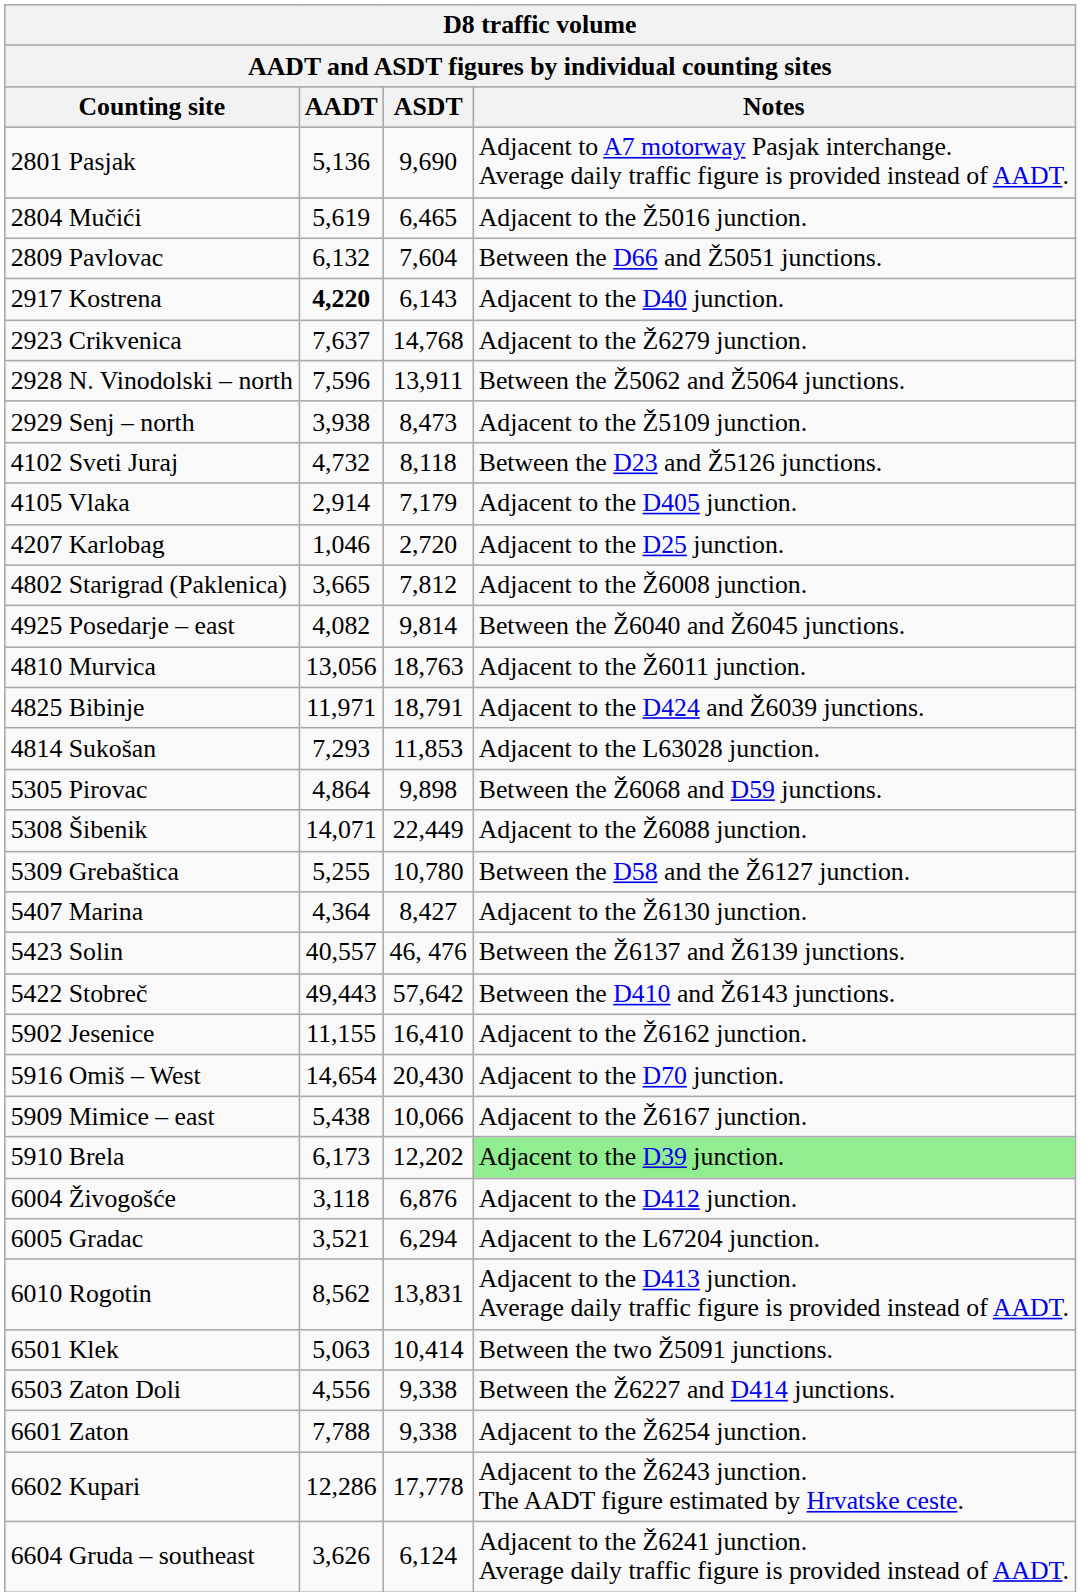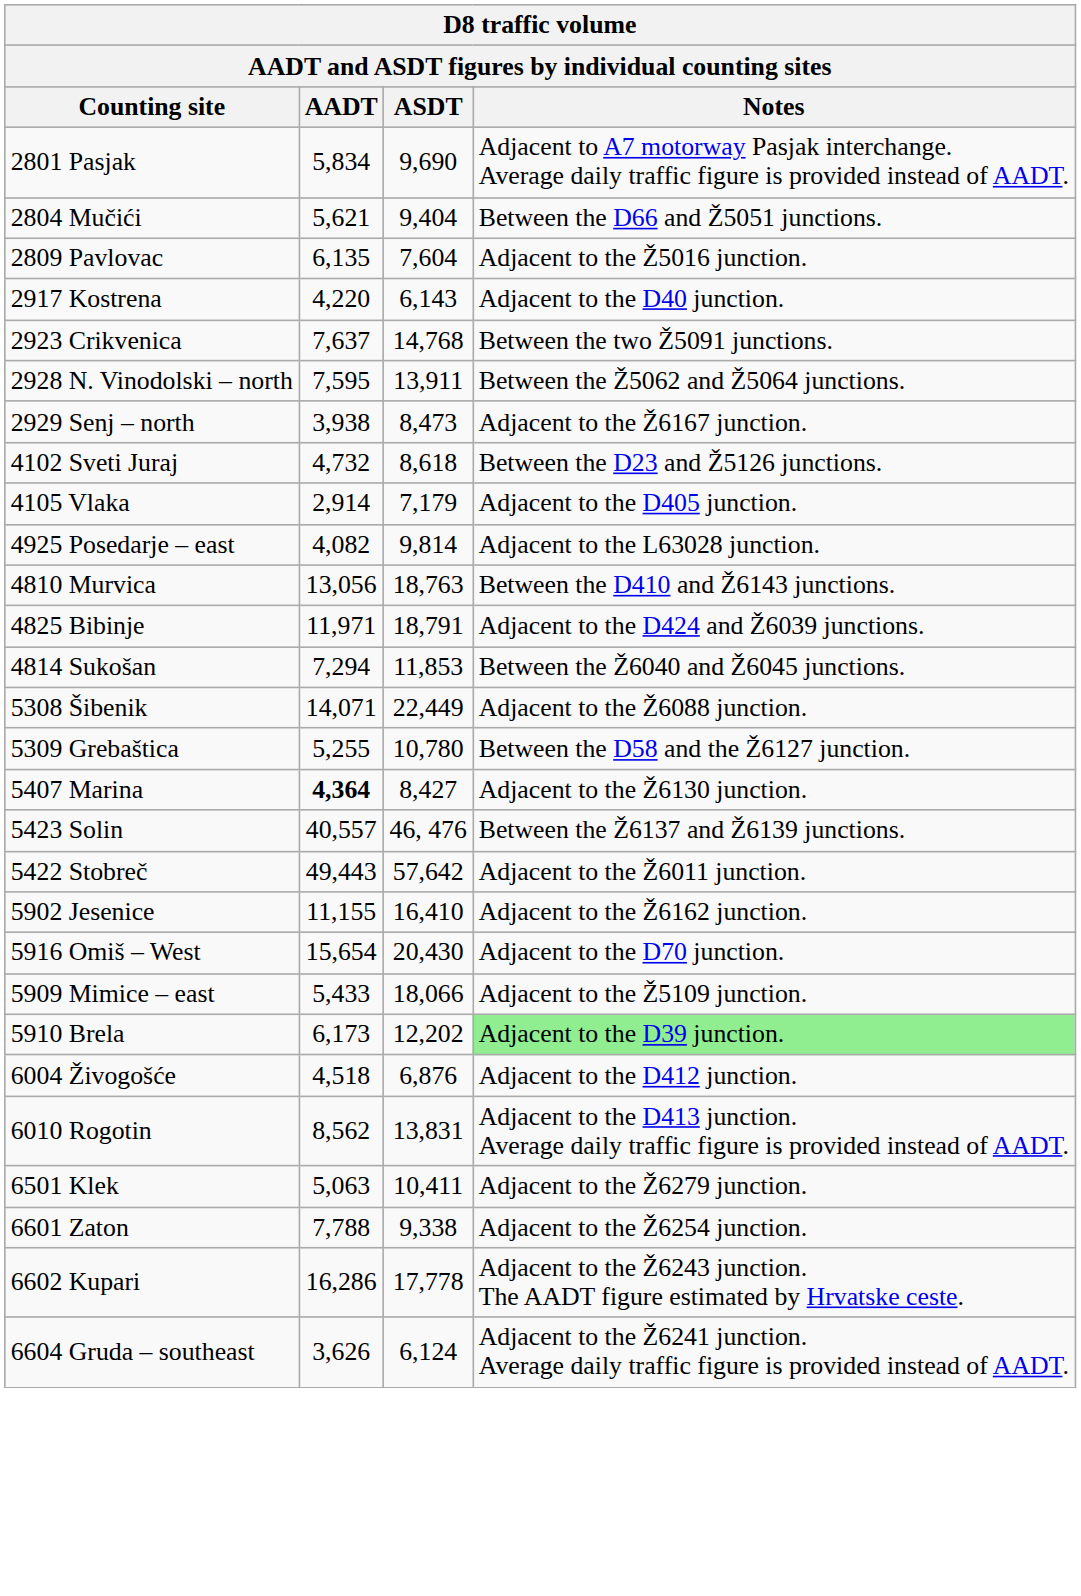2801 Pasjak | AADT: 5,136 -> 5,834
2804 Mučići | AADT: 5,619 -> 5,621
2804 Mučići | ASDT: 6,465 -> 9,404
2804 Mučići | Notes: Adjacent to the Ž5016 junction. -> Between the D66 and Ž5051 junctions.
2809 Pavlovac | AADT: 6,132 -> 6,135
2809 Pavlovac | Notes: Between the D66 and Ž5051 junctions. -> Adjacent to the Ž5016 junction.
2917 Kostrena | AADT: bold -> normal
2923 Crikvenica | Notes: Adjacent to the Ž6279 junction. -> Between the two Ž5091 junctions.
2928 N. Vinodolski – north | AADT: 7,596 -> 7,595
2929 Senj – north | Notes: Adjacent to the Ž5109 junction. -> Adjacent to the Ž6167 junction.
4102 Sveti Juraj | ASDT: 8,118 -> 8,618
- row: 4207 Karlobag | 1,046 | 2,720 | Adjacent to the D25 junction.
- row: 4802 Starigrad (Paklenica) | 3,665 | 7,812 | Adjacent to the Ž6008 junction.
4925 Posedarje – east | Notes: Between the Ž6040 and Ž6045 junctions. -> Adjacent to the L63028 junction.
4810 Murvica | Notes: Adjacent to the Ž6011 junction. -> Between the D410 and Ž6143 junctions.
4814 Sukošan | AADT: 7,293 -> 7,294
4814 Sukošan | Notes: Adjacent to the L63028 junction. -> Between the Ž6040 and Ž6045 junctions.
- row: 5305 Pirovac | 4,864 | 9,898 | Between the Ž6068 and D59 junctions.
5407 Marina | AADT: normal -> bold
5422 Stobreč | Notes: Between the D410 and Ž6143 junctions. -> Adjacent to the Ž6011 junction.
5916 Omiš – West | AADT: 14,654 -> 15,654
5909 Mimice – east | AADT: 5,438 -> 5,433
5909 Mimice – east | ASDT: 10,066 -> 18,066
5909 Mimice – east | Notes: Adjacent to the Ž6167 junction. -> Adjacent to the Ž5109 junction.
6004 Živogošće | AADT: 3,118 -> 4,518
- row: 6005 Gradac | 3,521 | 6,294 | Adjacent to the L67204 junction.
6501 Klek | ASDT: 10,414 -> 10,411
6501 Klek | Notes: Between the two Ž5091 junctions. -> Adjacent to the Ž6279 junction.
- row: 6503 Zaton Doli | 4,556 | 9,338 | Between the Ž6227 and D414 junctions.
6602 Kupari | AADT: 12,286 -> 16,286
